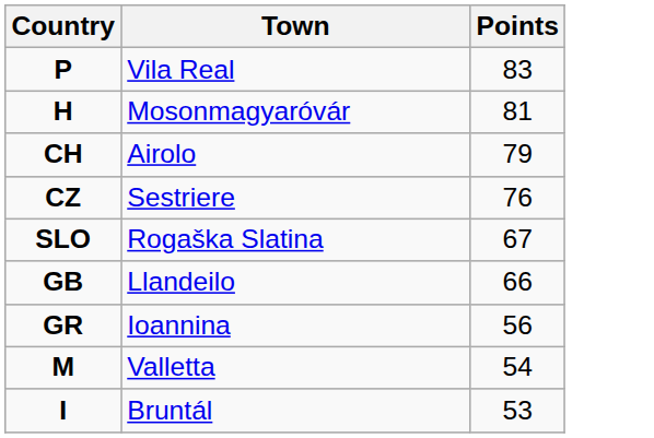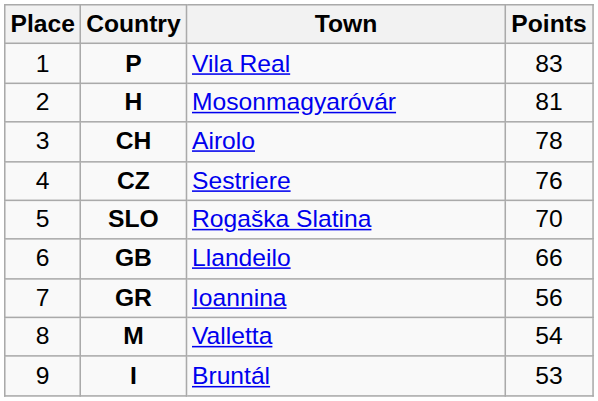+ column: Place | 1 | 2 | 3 | 4 | 5 | 6 | 7 | 8 | 9
CH | Points: 79 -> 78
SLO | Points: 67 -> 70
